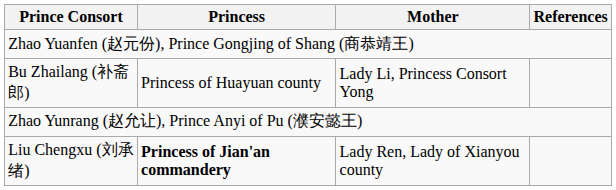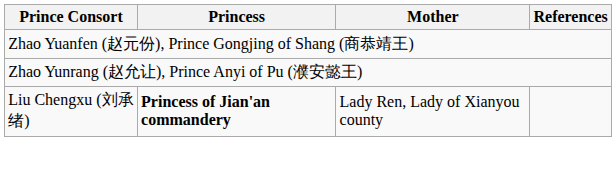- row: Bu Zhailang (补斋郎) | Princess of Huayuan county | Lady Li, Princess Consort Yong
